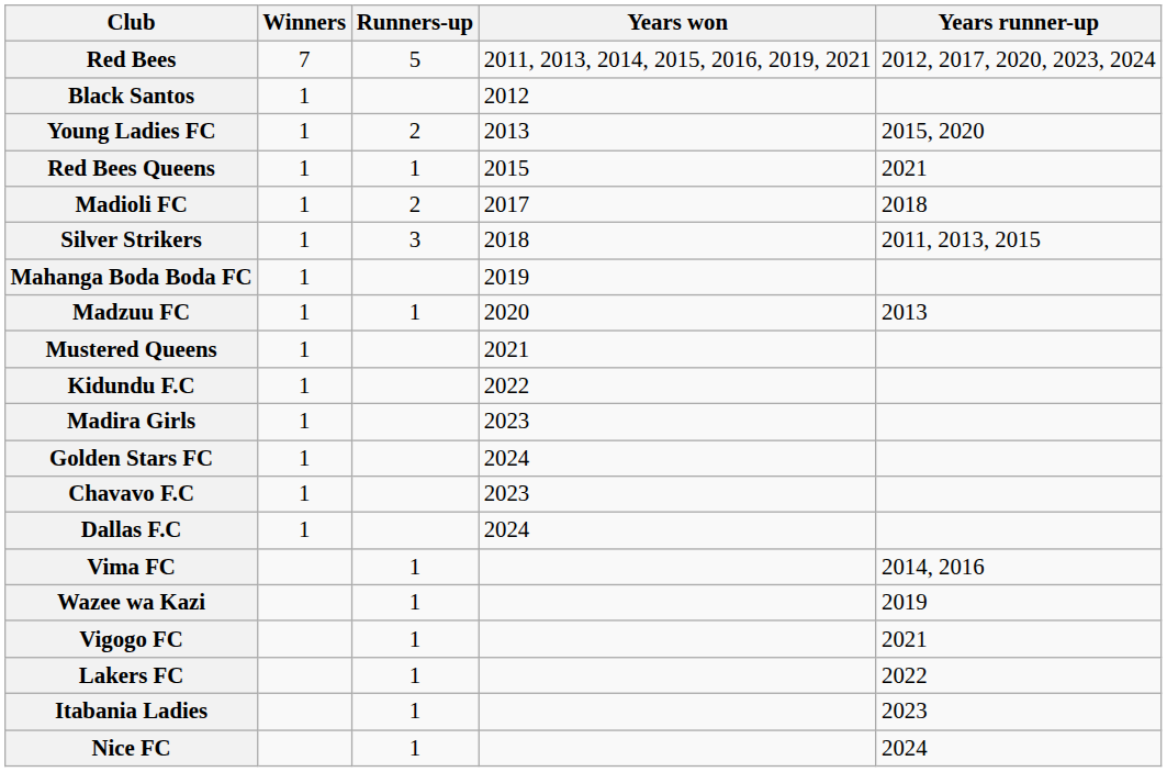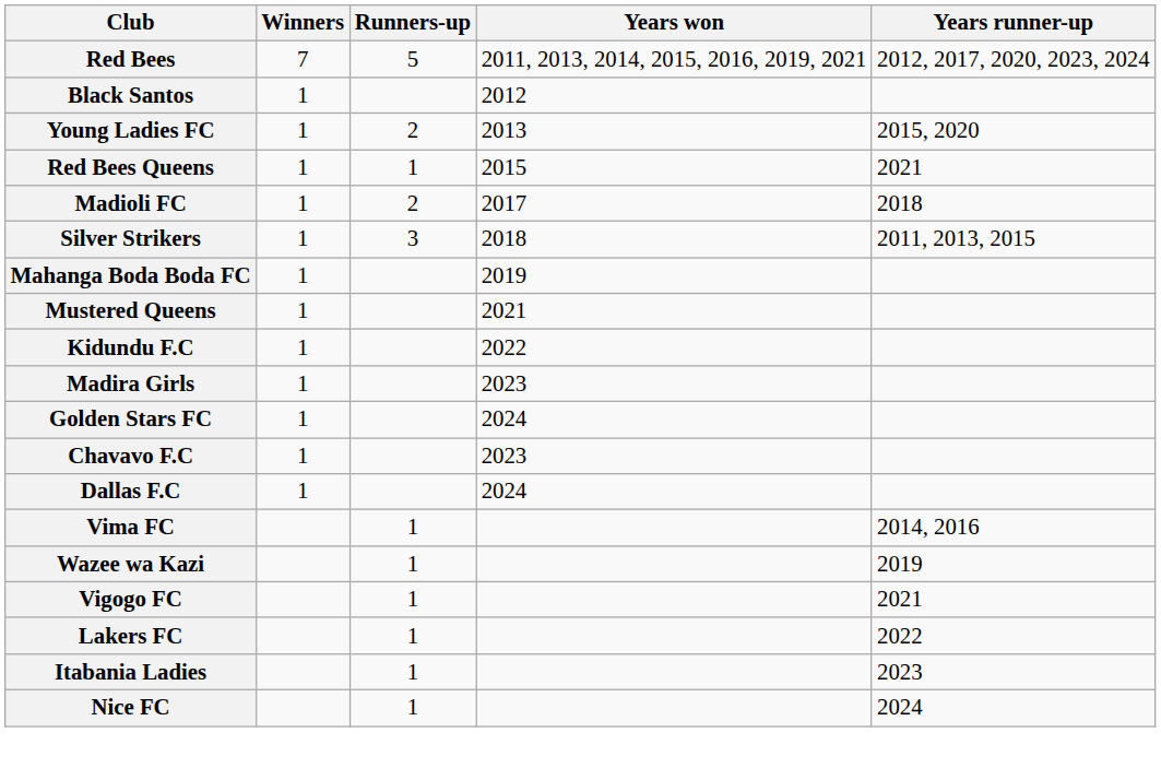- row: Madzuu FC | 1 | 1 | 2020 | 2013
